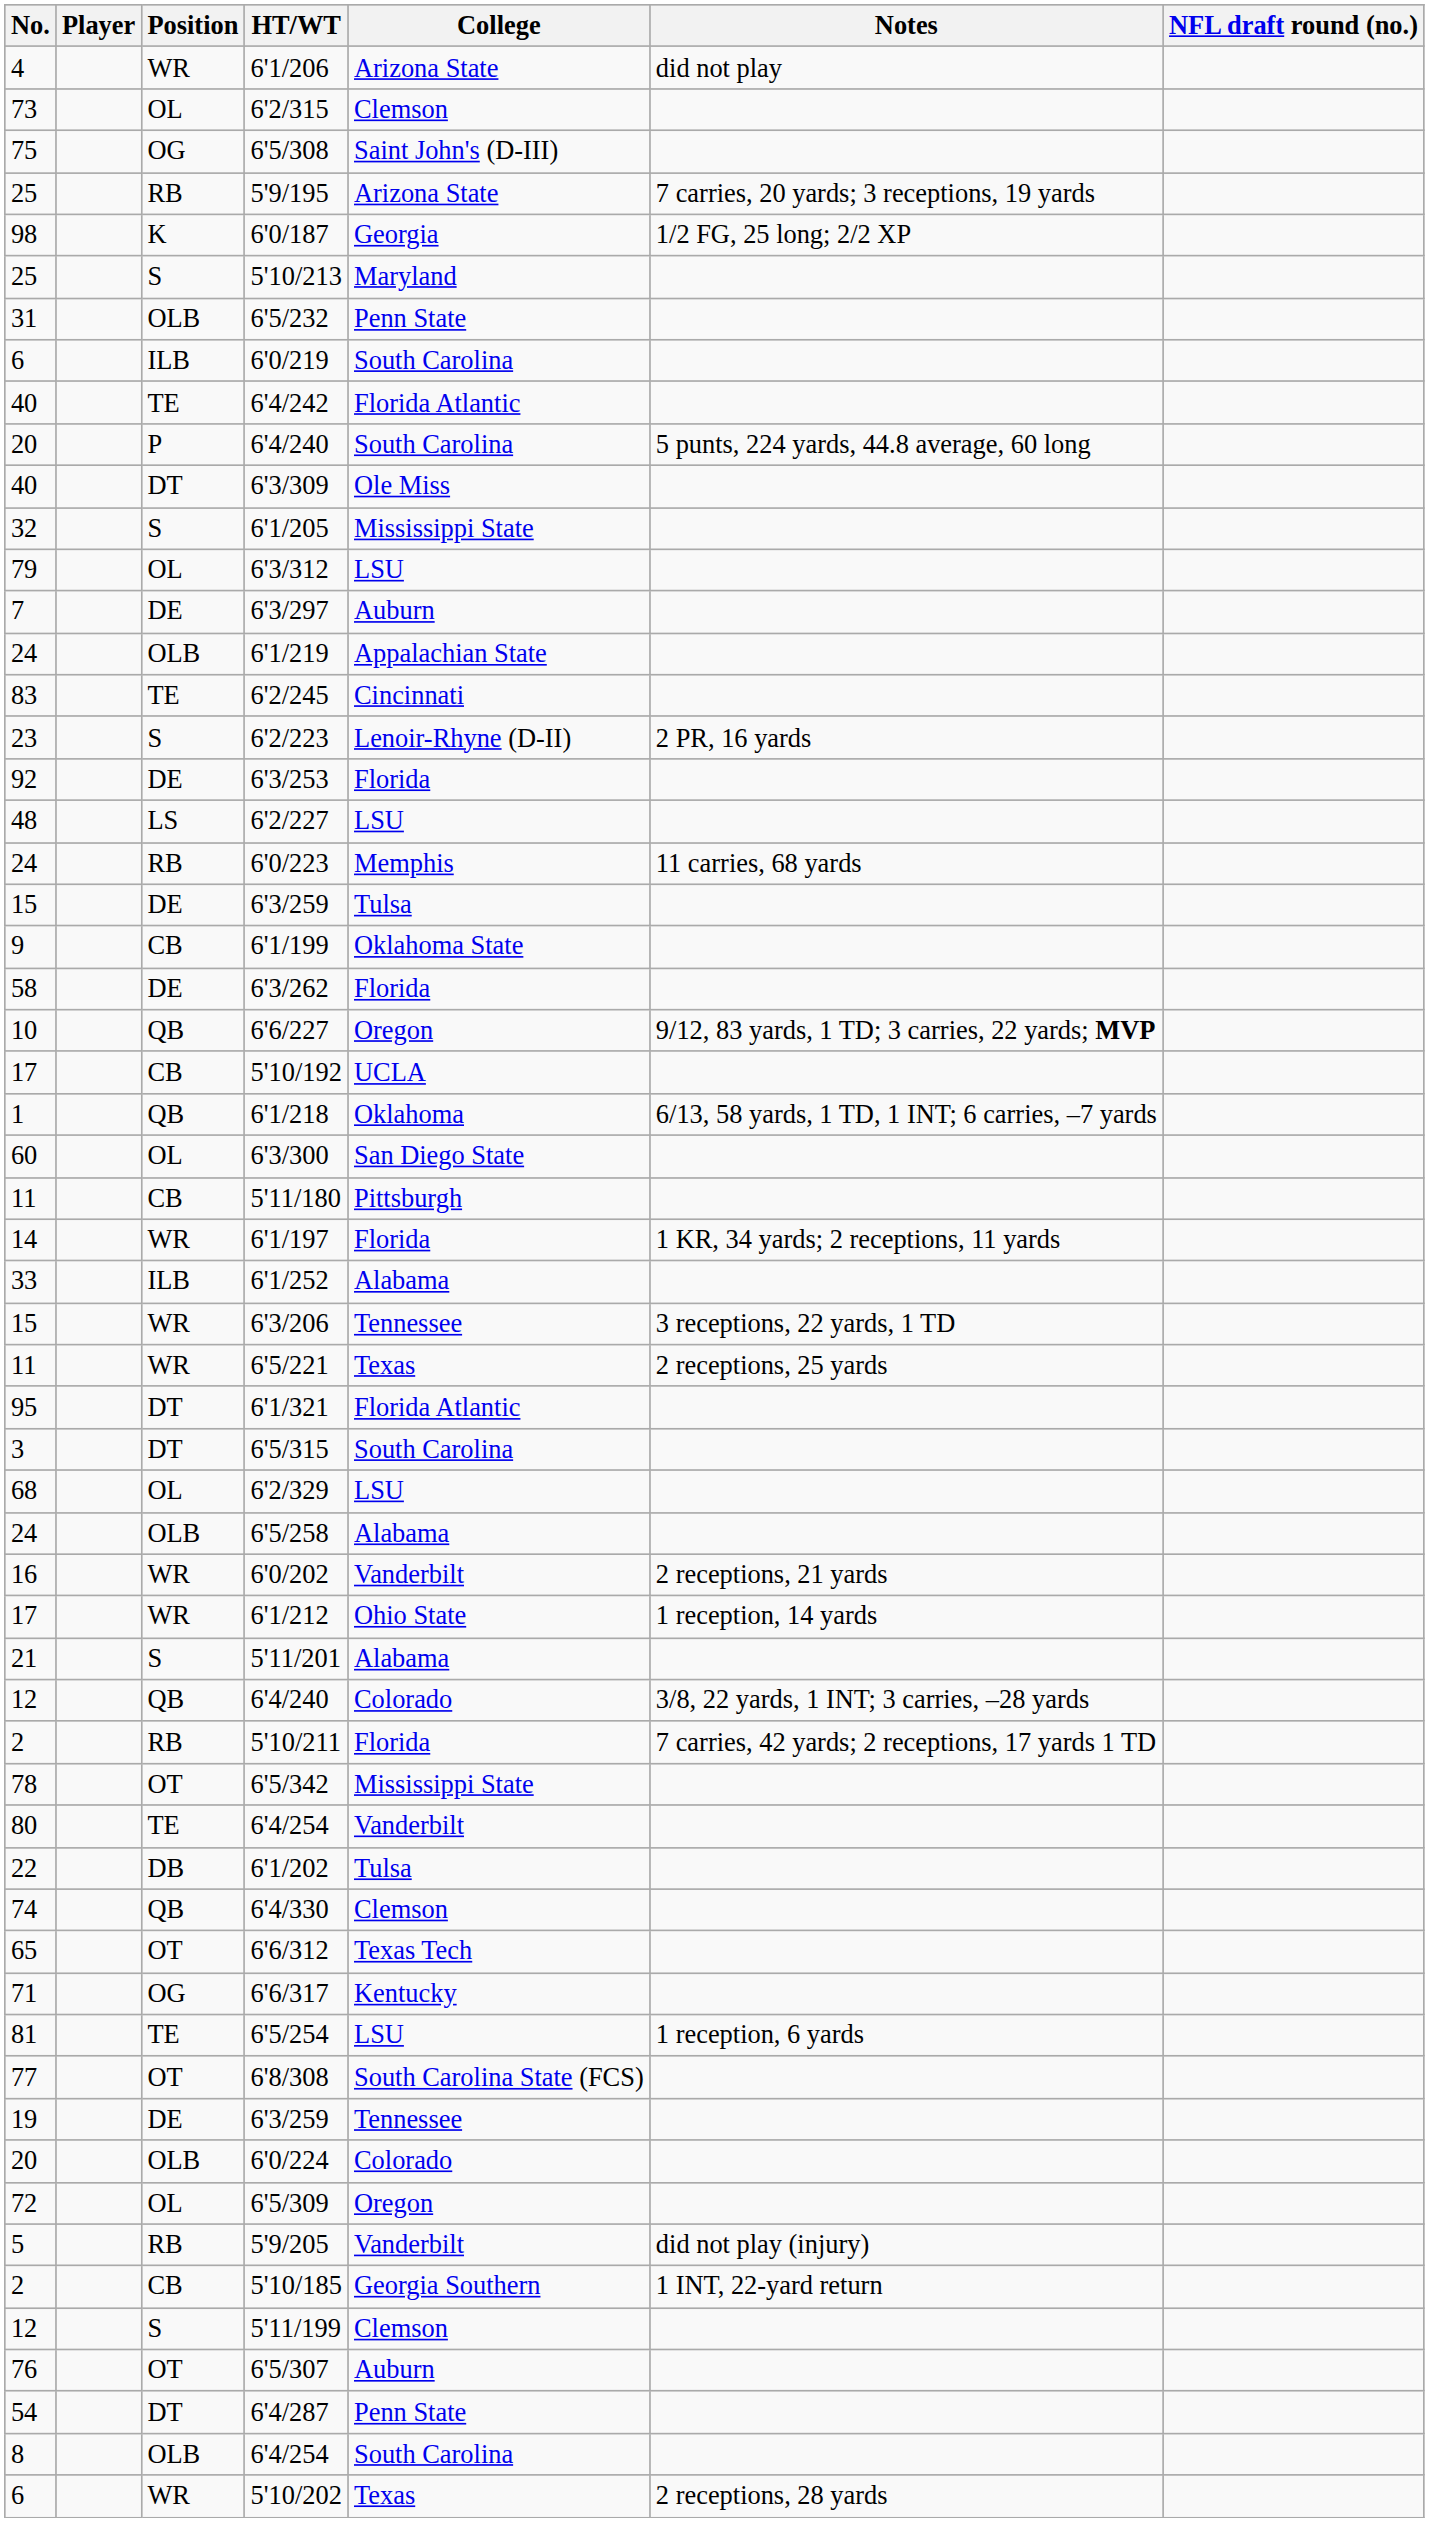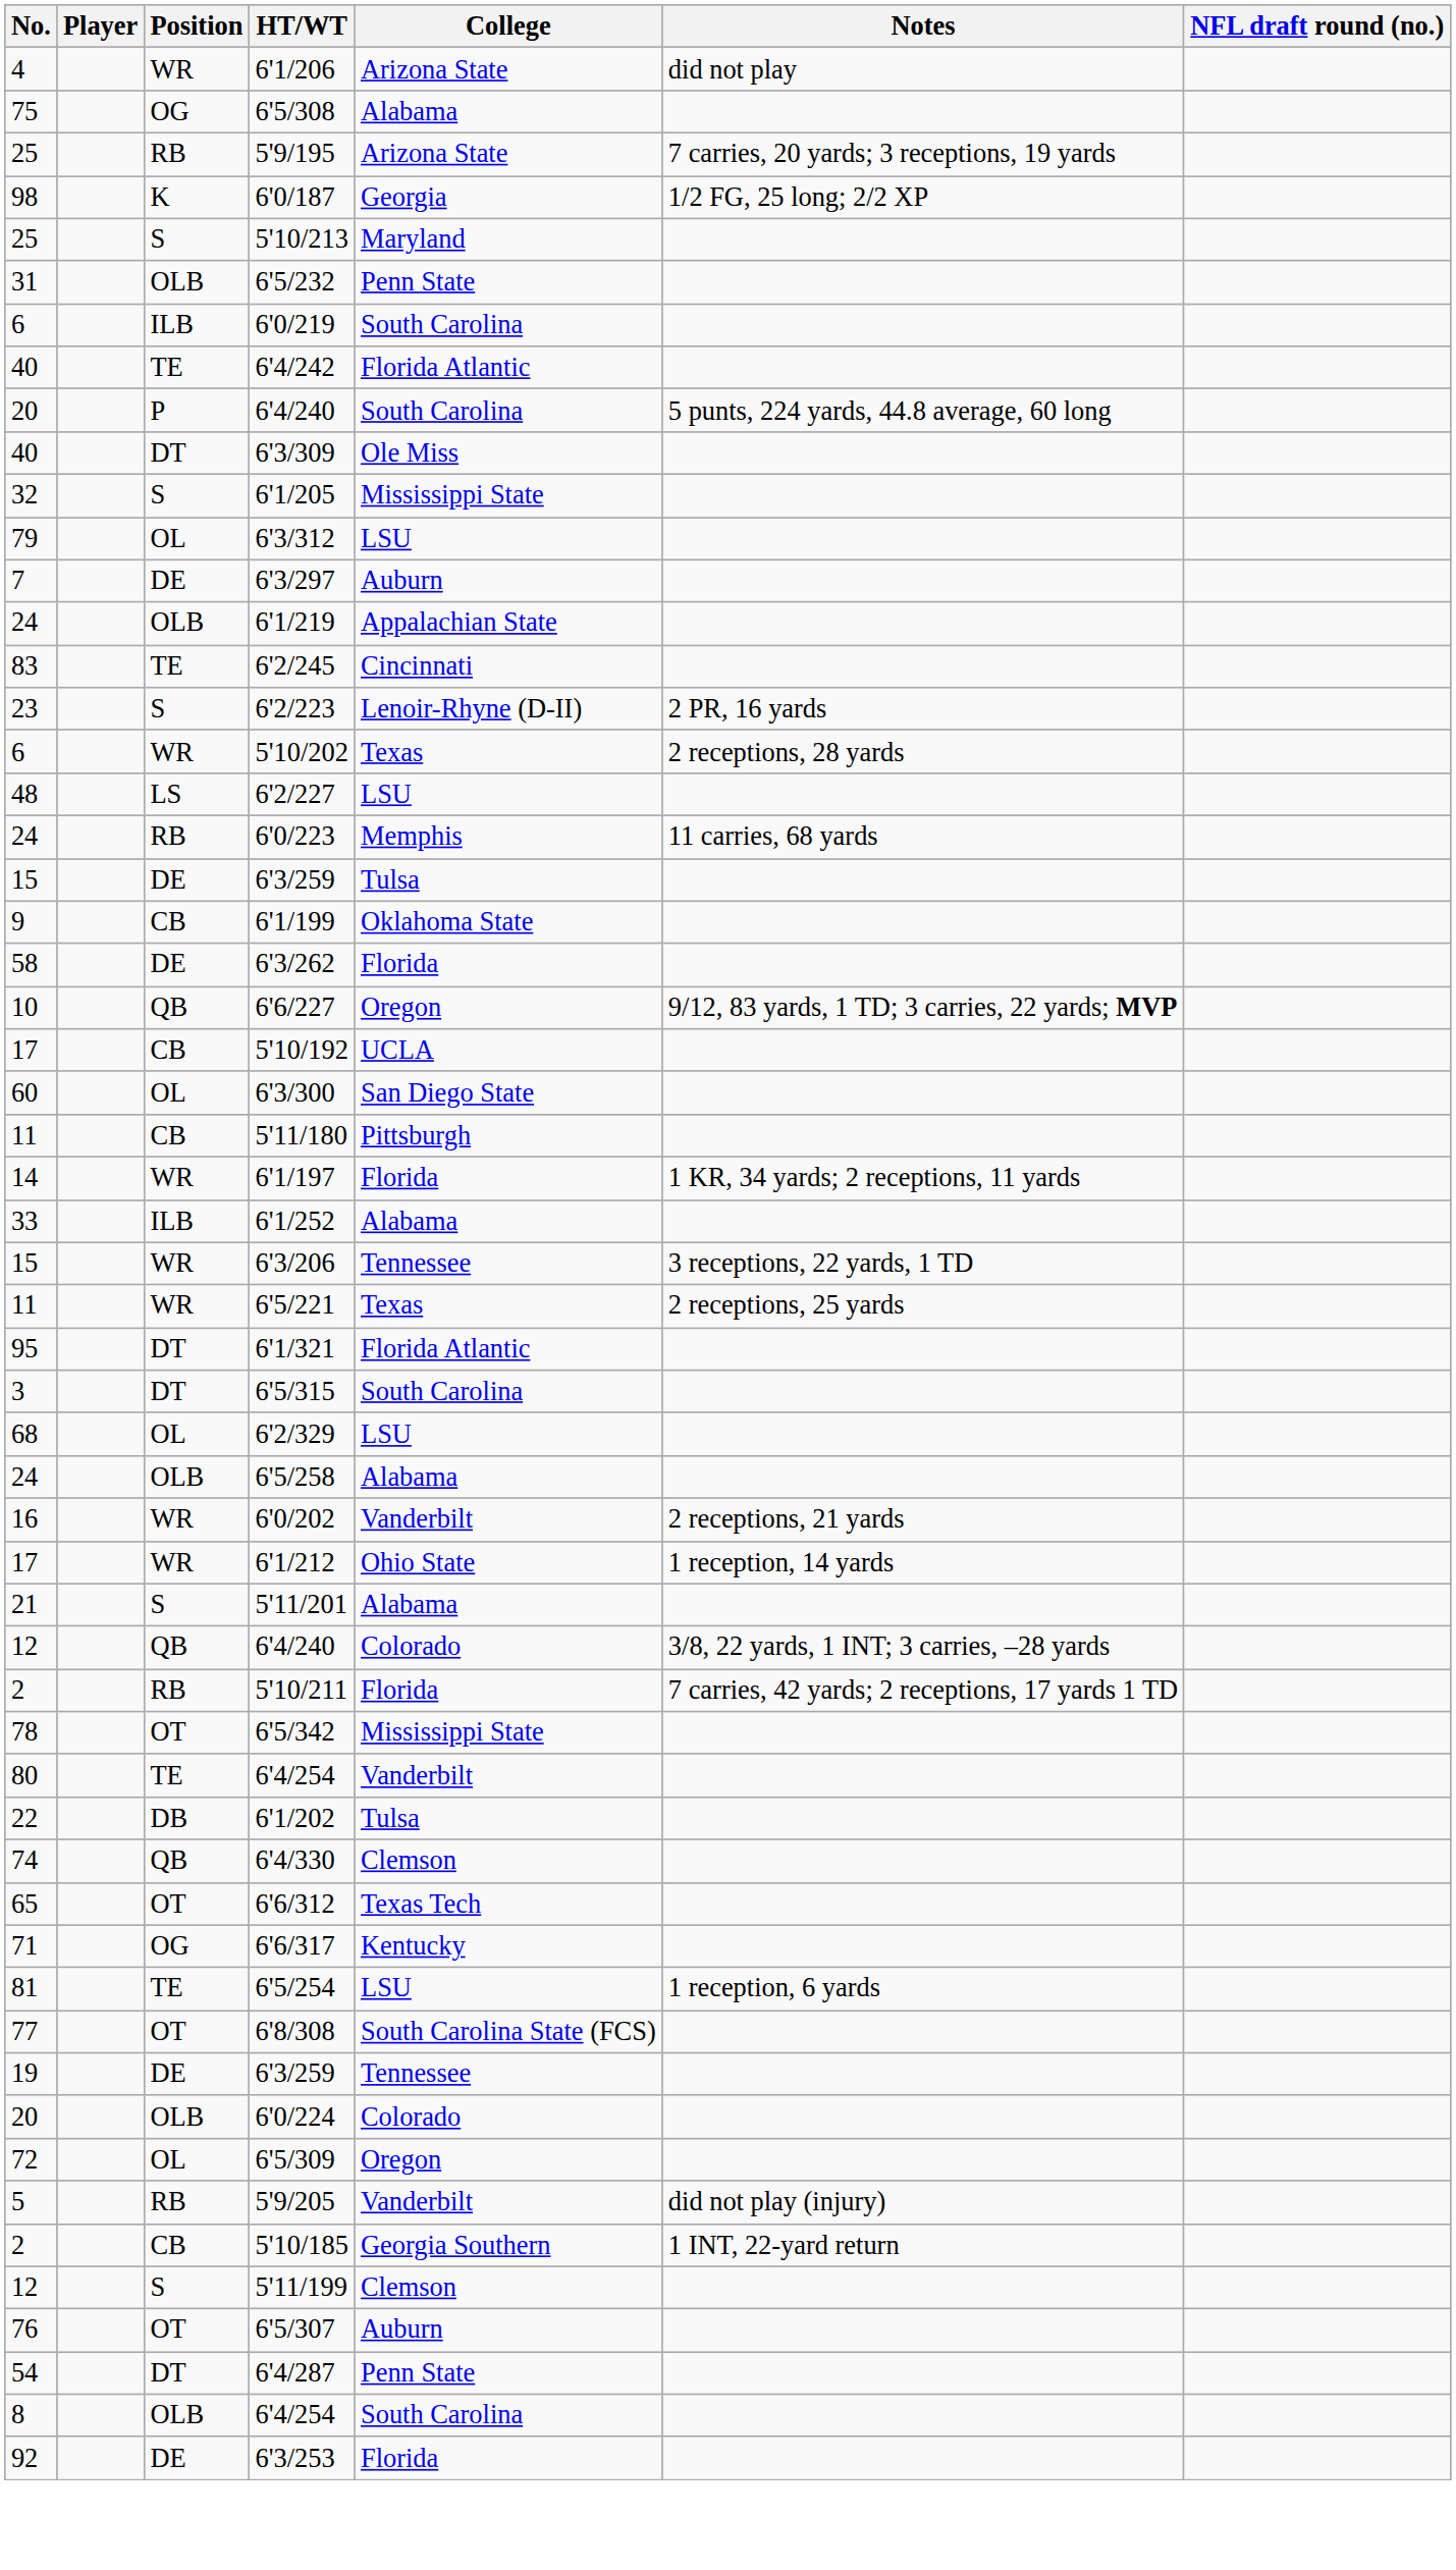- row: 73 | OL | 6'2/315 | Clemson
6'5/308 | College: Saint John's (D-III) -> Alabama
rows swapped: 5'10/202 <-> 6'3/253
- row: 1 | QB | 6'1/218 | Oklahoma | 6/13, 58 yards, 1 TD, 1 INT; 6 carries, –7 yards
